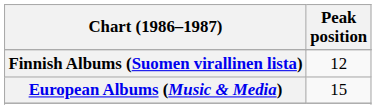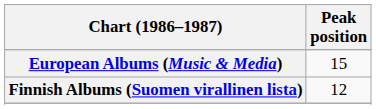rows swapped: European Albums (Music & Media) <-> Finnish Albums (Suomen virallinen lista)
